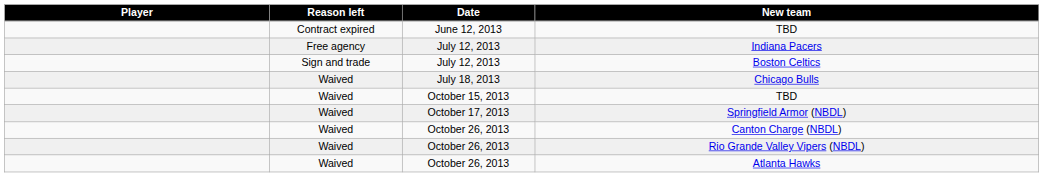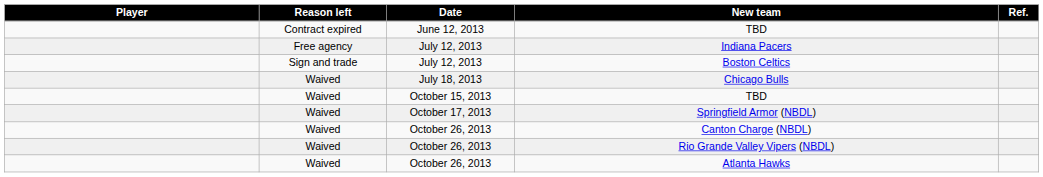+ column: Ref.
